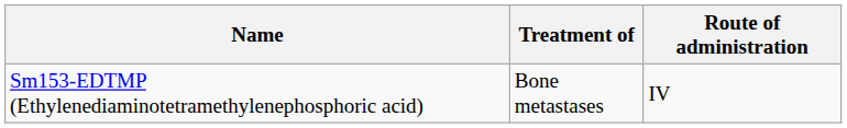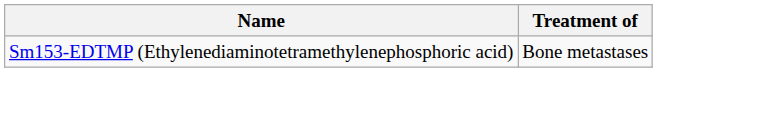- column: Route of administration | IV
